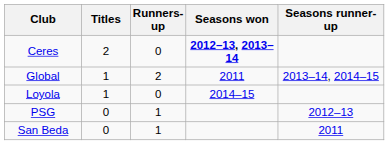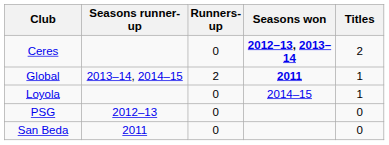columns swapped: Titles <-> Seasons runner-up
Global | Seasons won: normal -> bold
PSG | Runners-up: 1 -> 0
San Beda | Runners-up: 1 -> 0
